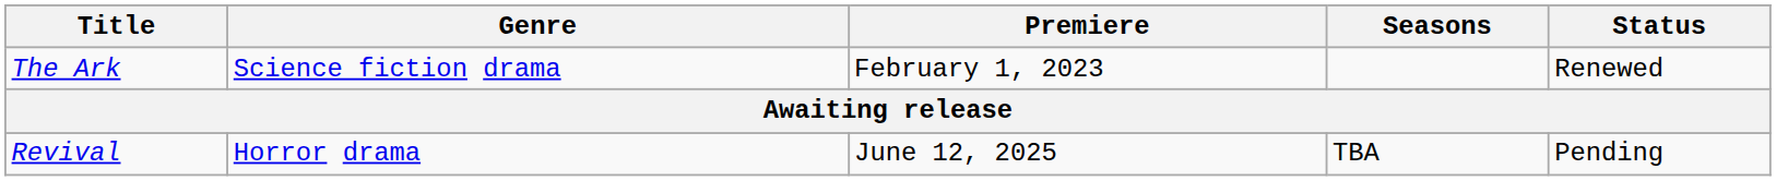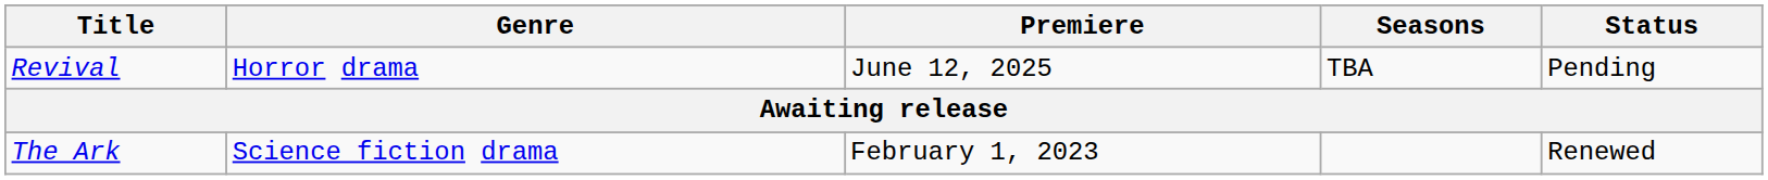rows swapped: The Ark <-> Revival
